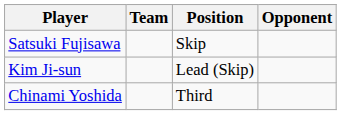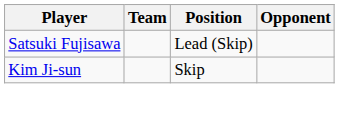Satsuki Fujisawa | Position: Skip -> Lead (Skip)
Kim Ji-sun | Position: Lead (Skip) -> Skip
- row: Chinami Yoshida | Third
